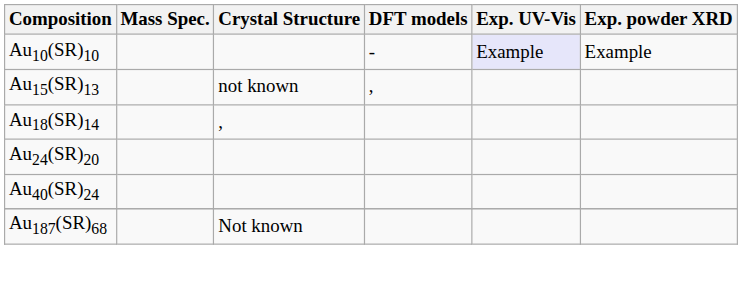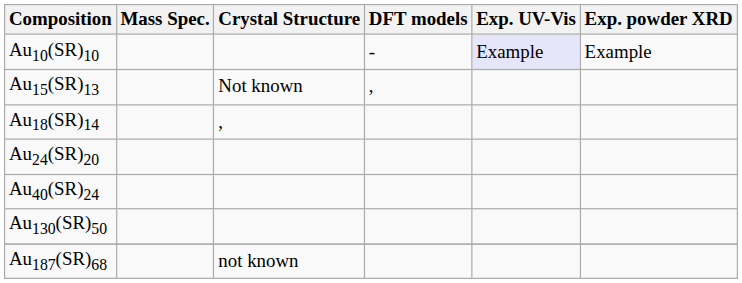Au15(SR)13 | Crystal Structure: not known -> Not known
+ row: Au130(SR)50
Au187(SR)68 | Crystal Structure: Not known -> not known
